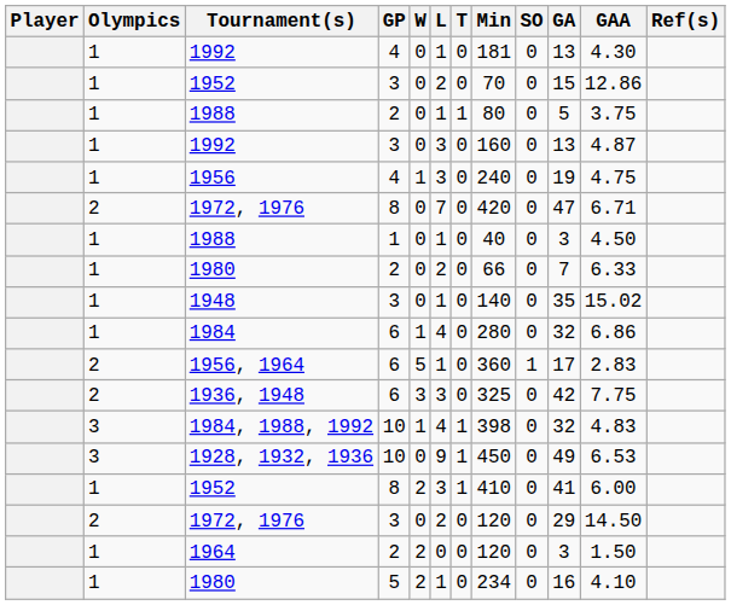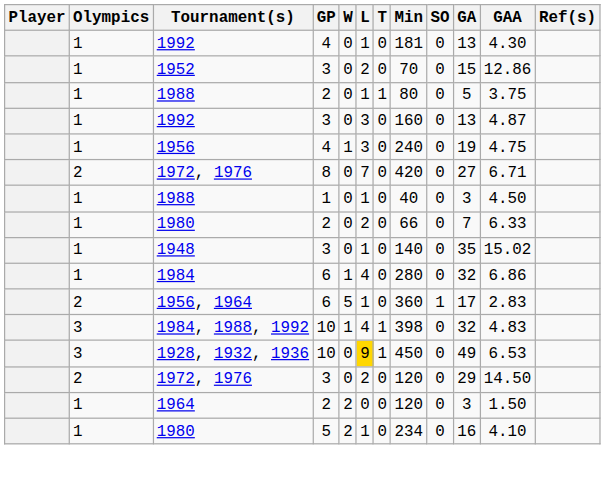1972, 1976 / 8 | GA: 47 -> 27
- row: 2 | 1936, 1948 | 6 | 3 | 3 | 0 | 325 | 0 | 42 | 7.75
1928, 1932, 1936 | L: no background -> gold background
- row: 1 | 1952 | 8 | 2 | 3 | 1 | 410 | 0 | 41 | 6.00
